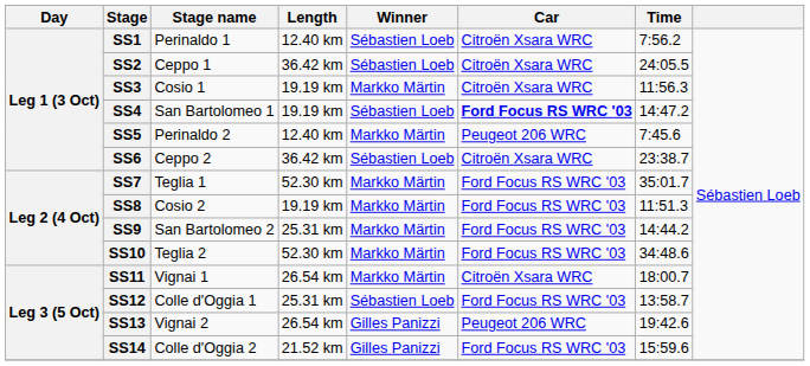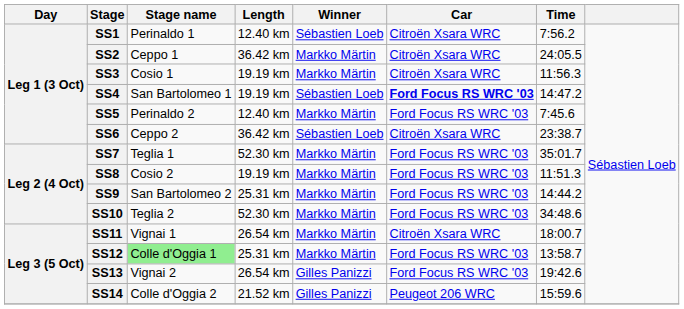SS2 | Winner: Sébastien Loeb -> Markko Märtin
SS5 | Car: Peugeot 206 WRC -> Ford Focus RS WRC '03
SS12 | Stage name: no background -> lightgreen background
SS12 | Winner: Sébastien Loeb -> Markko Märtin
SS13 | Car: Peugeot 206 WRC -> Ford Focus RS WRC '03
SS14 | Car: Ford Focus RS WRC '03 -> Peugeot 206 WRC
